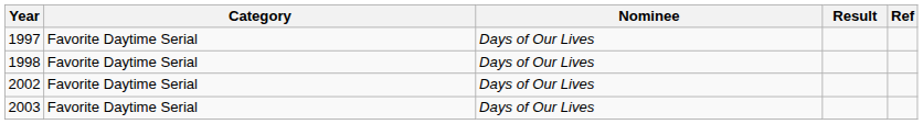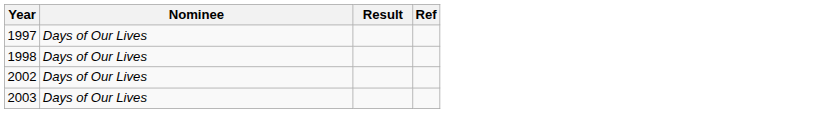- column: Category | Favorite Daytime Serial | Favorite Daytime Serial | Favorite Daytime Serial | Favorite Daytime Serial
